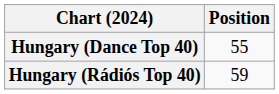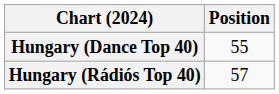Hungary (Rádiós Top 40) | Position: 59 -> 57
